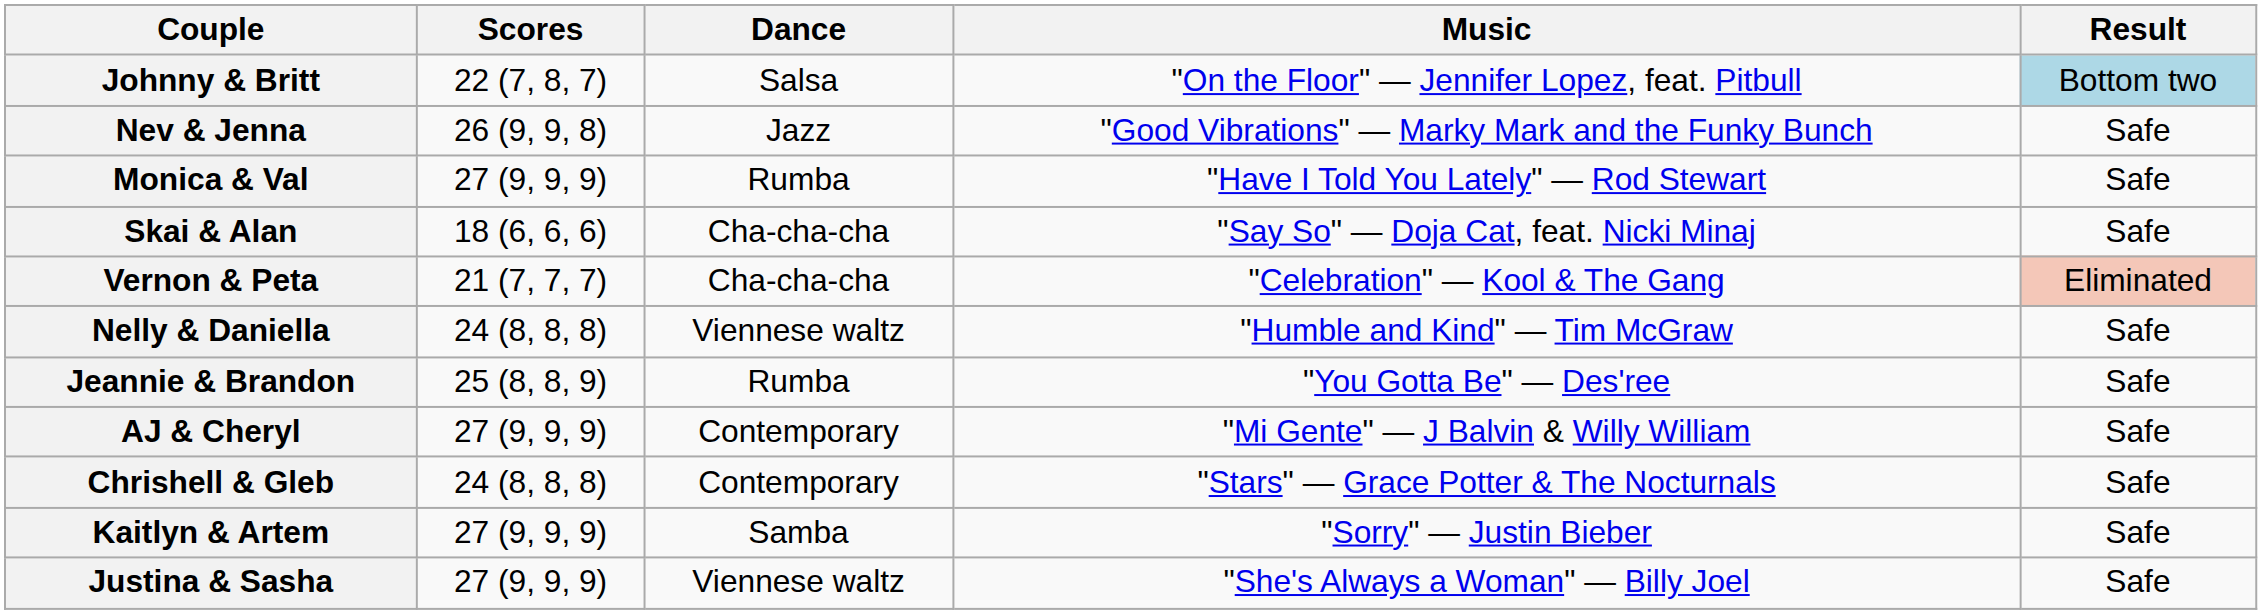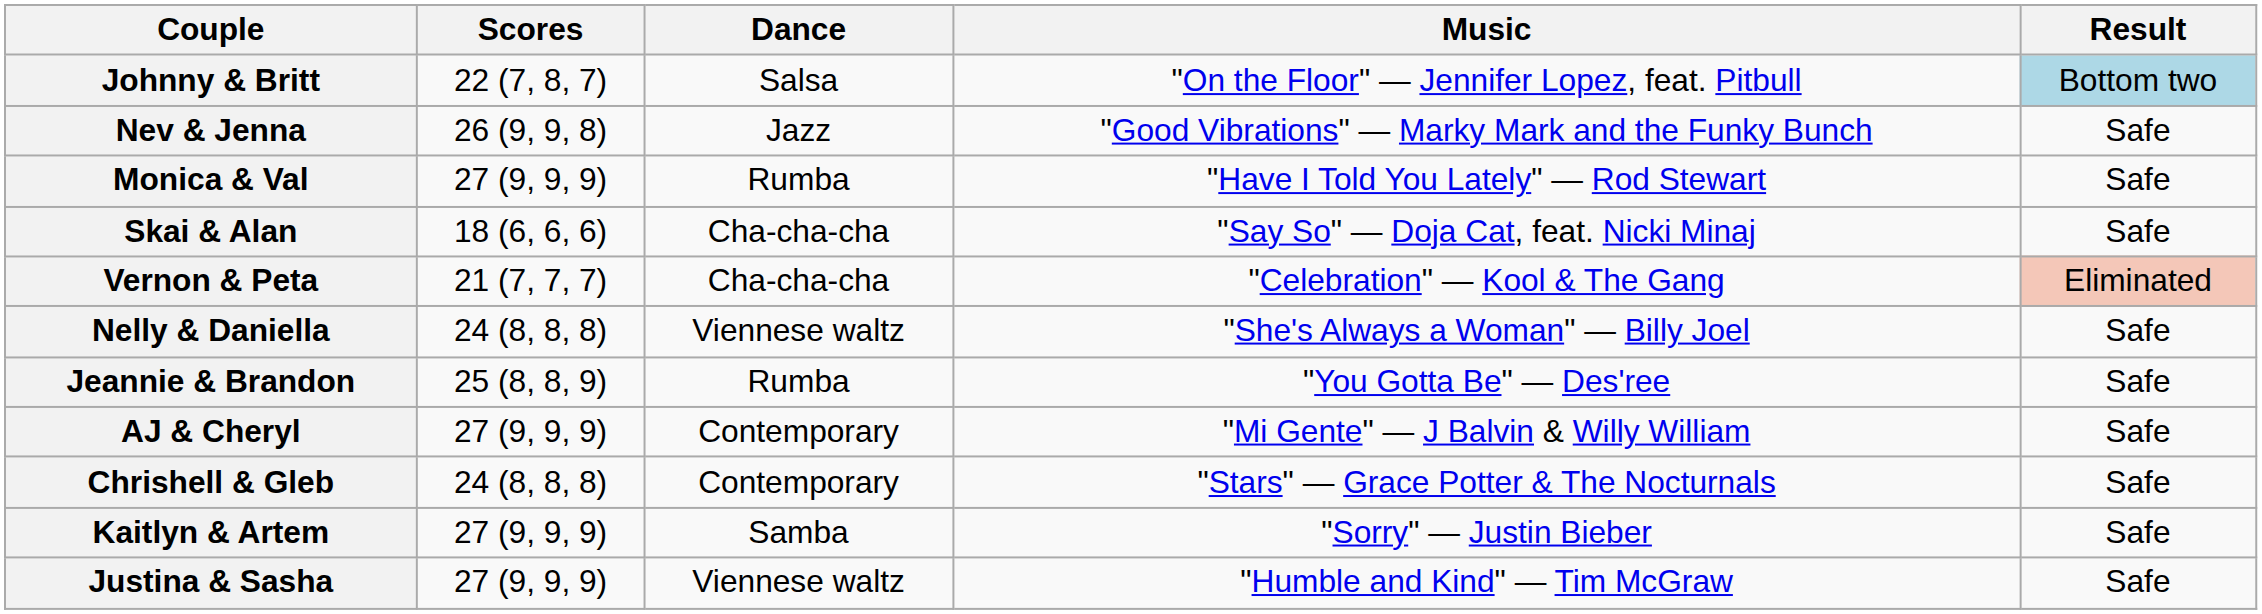Nelly & Daniella | Music: "Humble and Kind" — Tim McGraw -> "She's Always a Woman" — Billy Joel
Justina & Sasha | Music: "She's Always a Woman" — Billy Joel -> "Humble and Kind" — Tim McGraw
